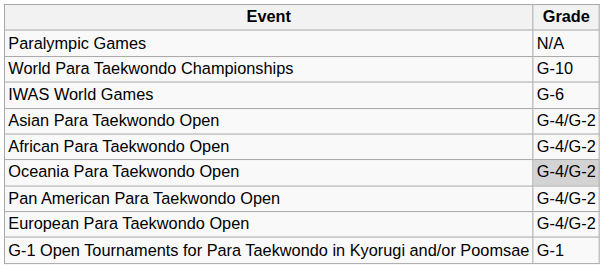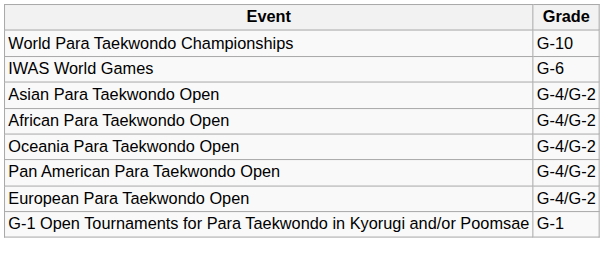- row: Paralympic Games | N/A
Oceania Para Taekwondo Open | Grade: lightgrey background -> no background
